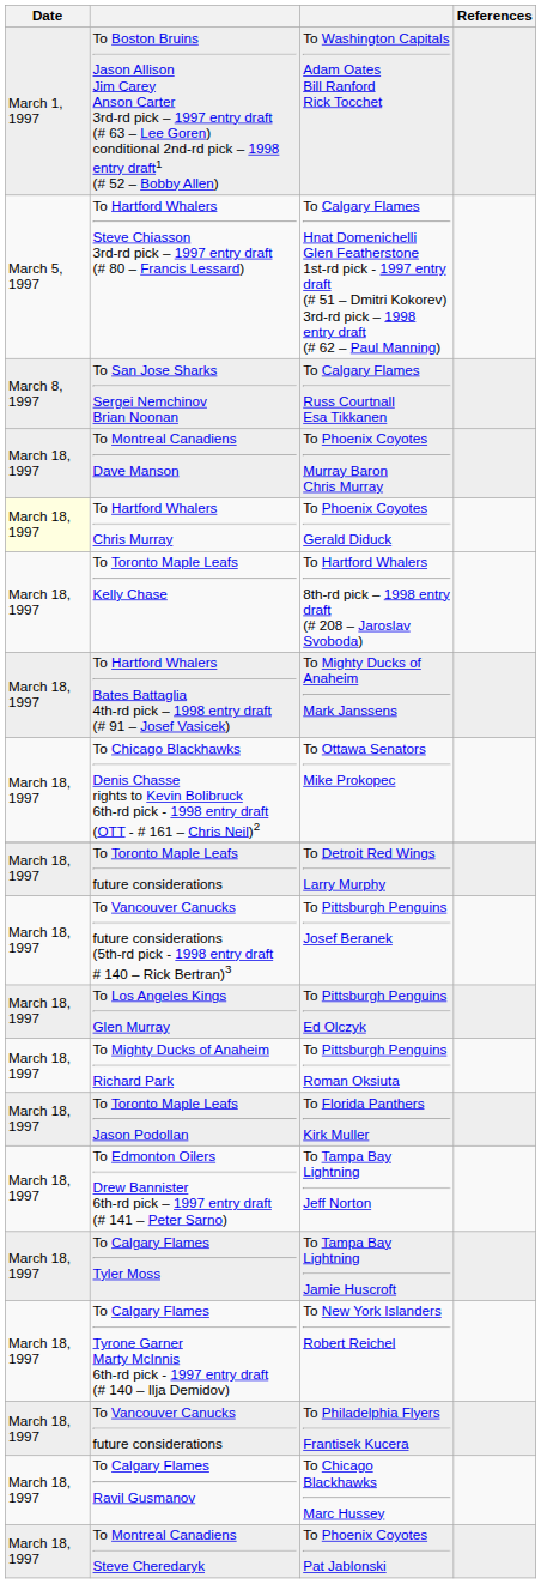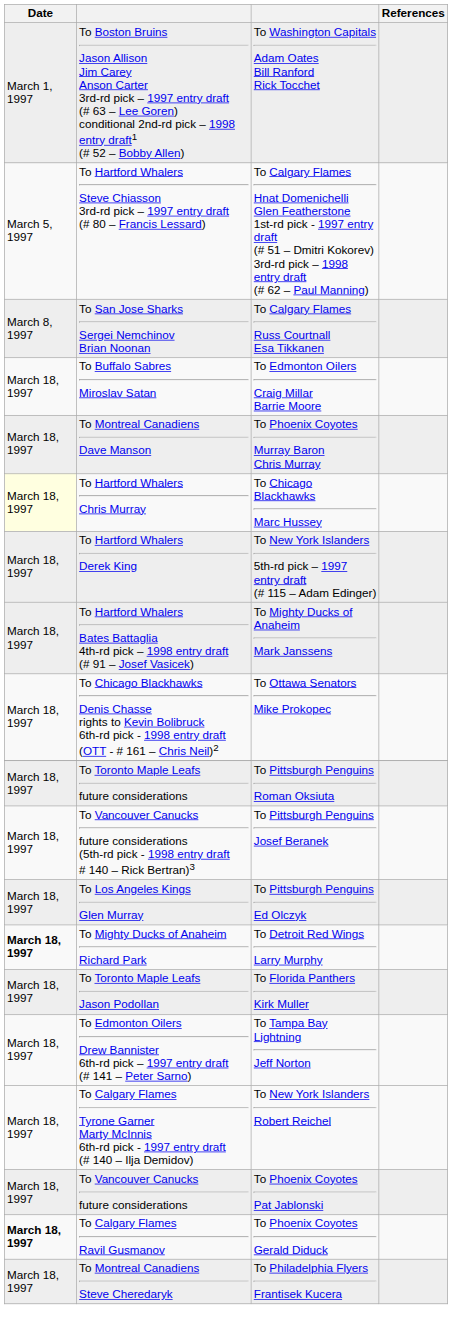+ row: March 18, 1997 | To Buffalo Sabres Miroslav Satan | To Edmonton Oilers Craig Millar Barrie Moore
To Hartford Whalers Chris Murray | column 3: To Phoenix Coyotes Gerald Diduck -> To Chicago Blackhawks Marc Hussey
+ row: March 18, 1997 | To Hartford Whalers Derek King | To New York Islanders 5th-rd pick – 1997 entry draft (# 115 – Adam Edinger)
- row: March 18, 1997 | To Toronto Maple Leafs Kelly Chase | To Hartford Whalers 8th-rd pick – 1998 entry draft (# 208 – Jaroslav Svoboda)
To Toronto Maple Leafs future considerations | column 3: To Detroit Red Wings Larry Murphy -> To Pittsburgh Penguins Roman Oksiuta
To Mighty Ducks of Anaheim Richard Park | Date: normal -> bold
To Mighty Ducks of Anaheim Richard Park | column 3: To Pittsburgh Penguins Roman Oksiuta -> To Detroit Red Wings Larry Murphy
- row: March 18, 1997 | To Calgary Flames Tyler Moss | To Tampa Bay Lightning Jamie Huscroft
To Vancouver Canucks future considerations | column 3: To Philadelphia Flyers Frantisek Kucera -> To Phoenix Coyotes Pat Jablonski
To Calgary Flames Ravil Gusmanov | Date: normal -> bold
To Calgary Flames Ravil Gusmanov | column 3: To Chicago Blackhawks Marc Hussey -> To Phoenix Coyotes Gerald Diduck
To Montreal Canadiens Steve Cheredaryk | column 3: To Phoenix Coyotes Pat Jablonski -> To Philadelphia Flyers Frantisek Kucera
